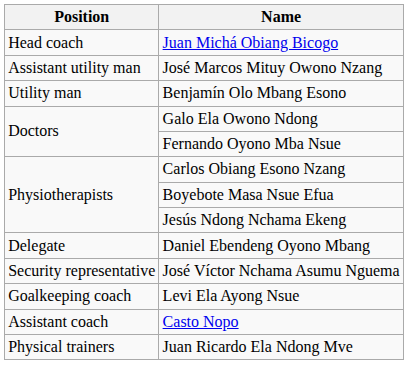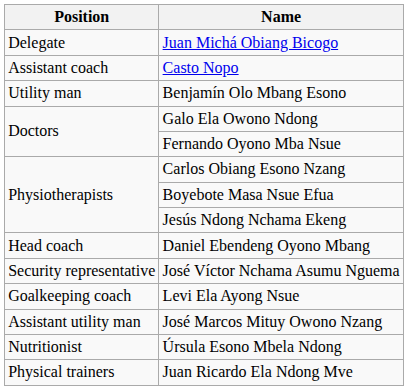Juan Michá Obiang Bicogo | Position: Head coach -> Delegate
rows swapped: Casto Nopo <-> José Marcos Mituy Owono Nzang
Daniel Ebendeng Oyono Mbang | Position: Delegate -> Head coach
+ row: Nutritionist | Úrsula Esono Mbela Ndong
